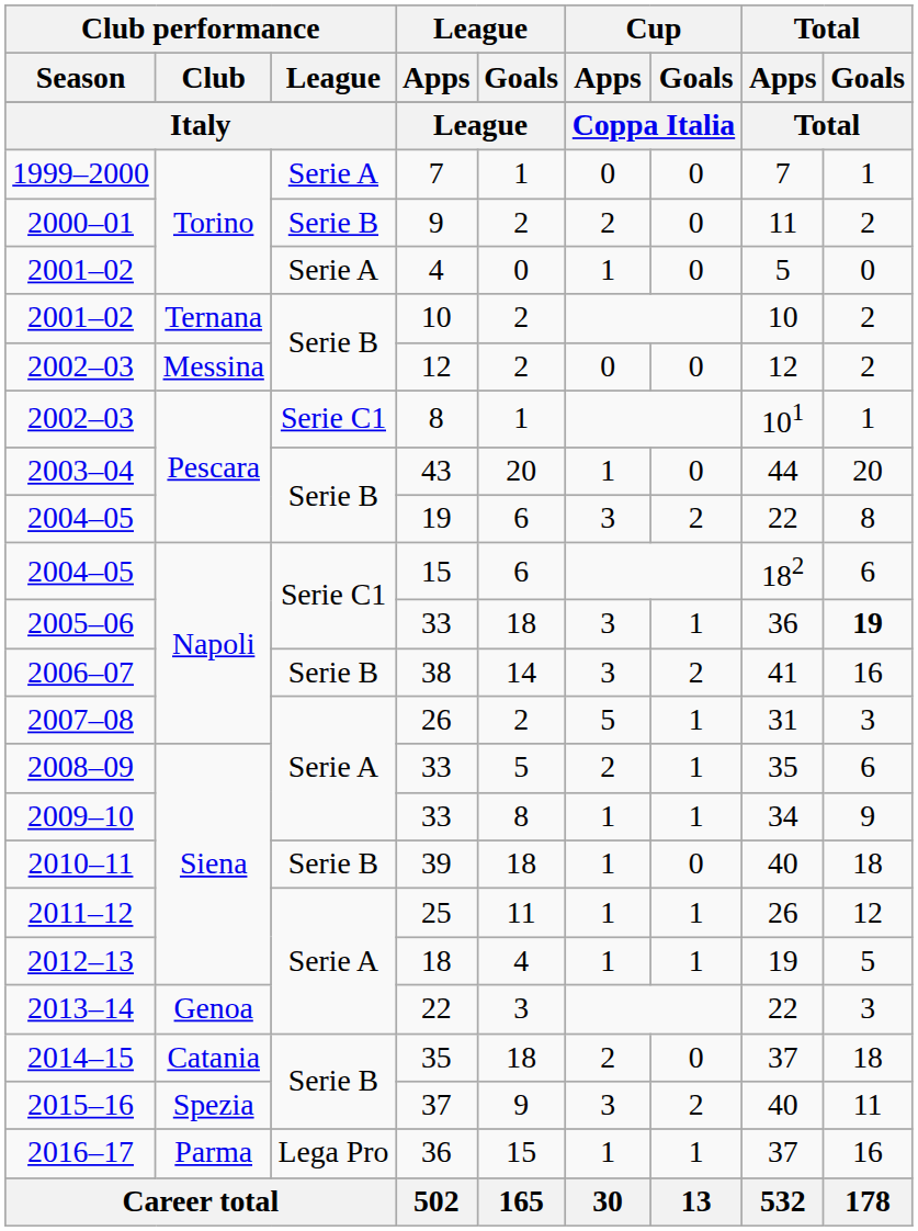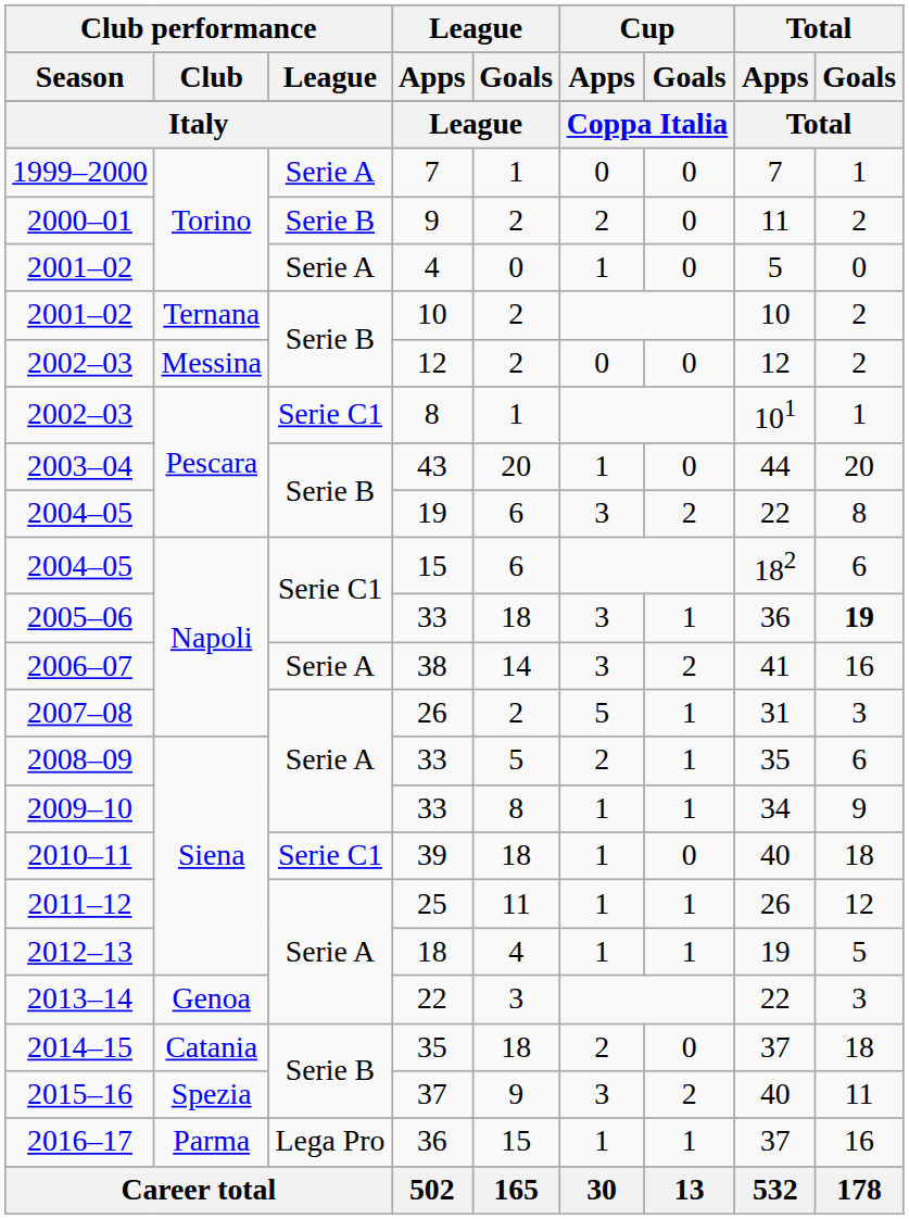38 | Club performance / League: Serie B -> Serie A
39 | Club performance / League: Serie B -> Serie C1
